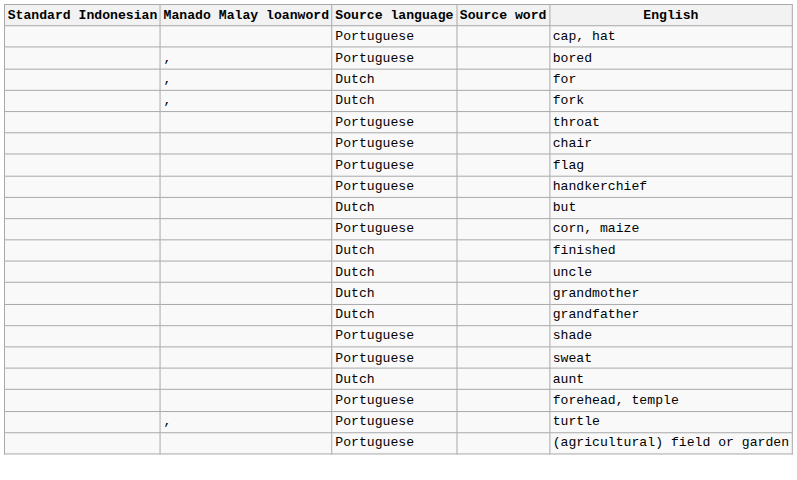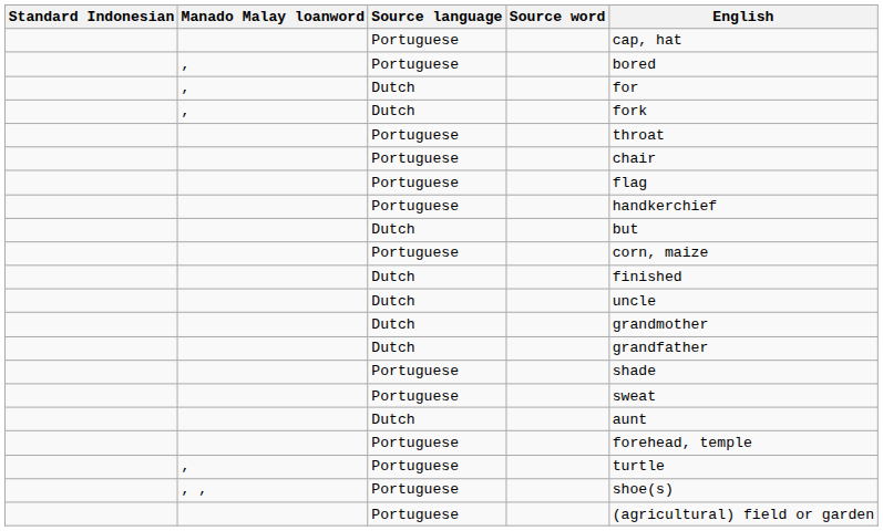+ row: , , | Portuguese | shoe(s)
